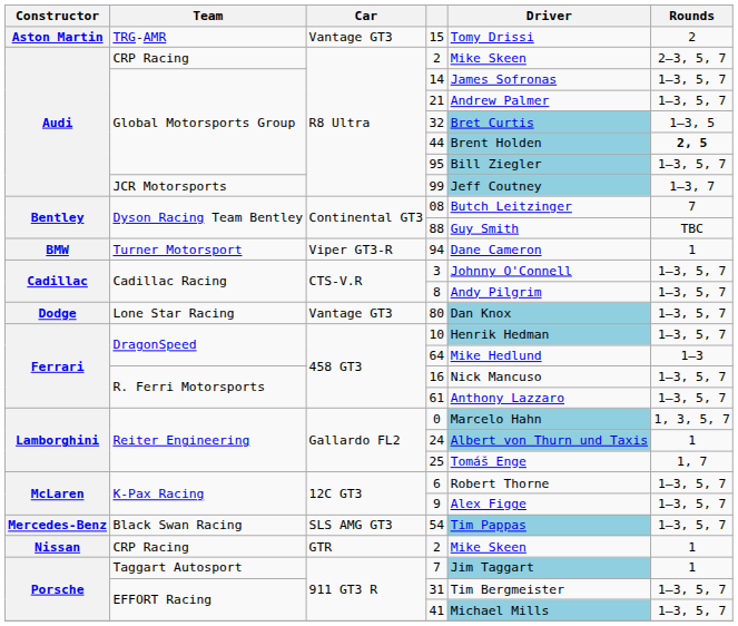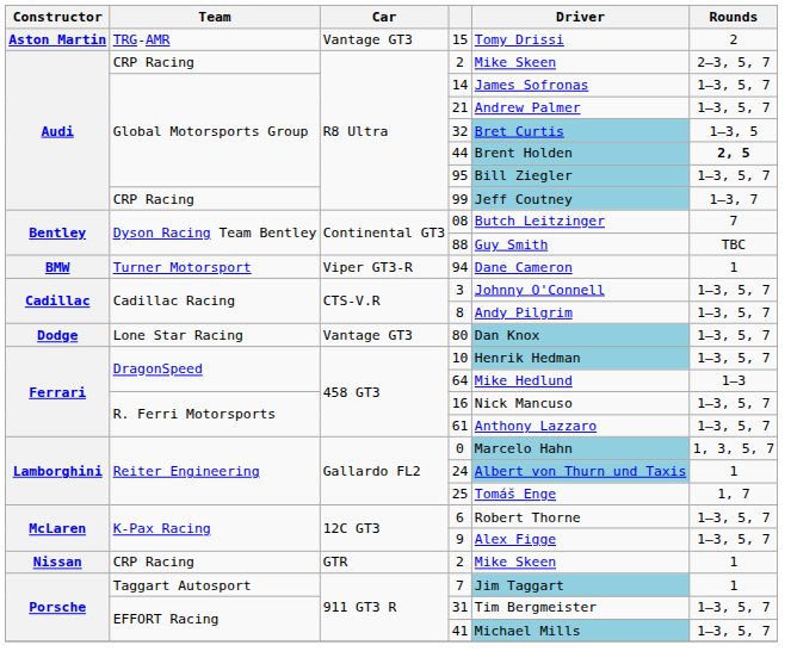99 | Team: JCR Motorsports -> CRP Racing
- row: Mercedes-Benz | Black Swan Racing | SLS AMG GT3 | 54 | Tim Pappas | 1–3, 5, 7
